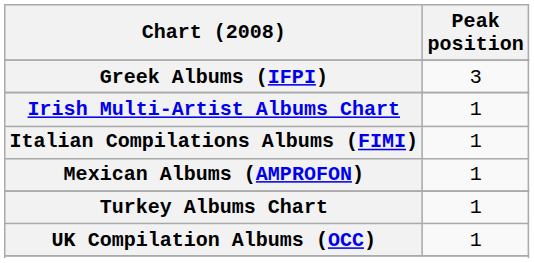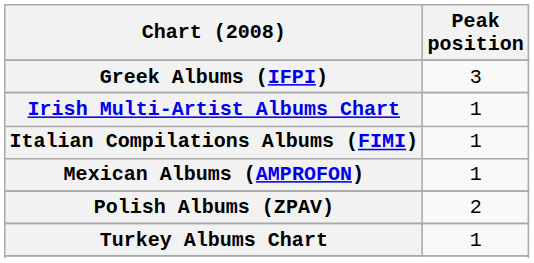+ row: Polish Albums (ZPAV) | 2
- row: UK Compilation Albums (OCC) | 1
